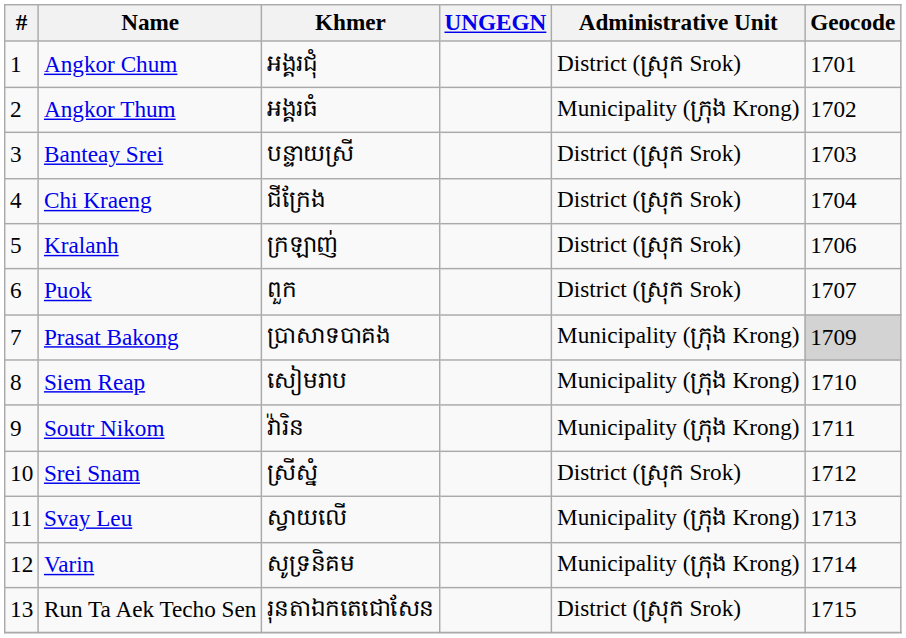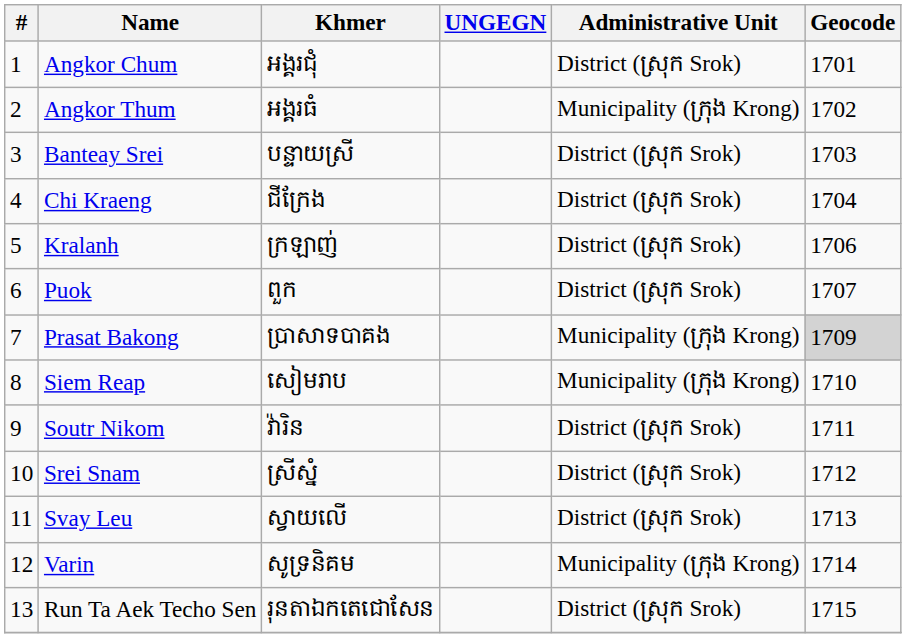Soutr Nikom | Administrative Unit: Municipality (ក្រុង Krong) -> District (ស្រុក Srok)
Svay Leu | Administrative Unit: Municipality (ក្រុង Krong) -> District (ស្រុក Srok)
